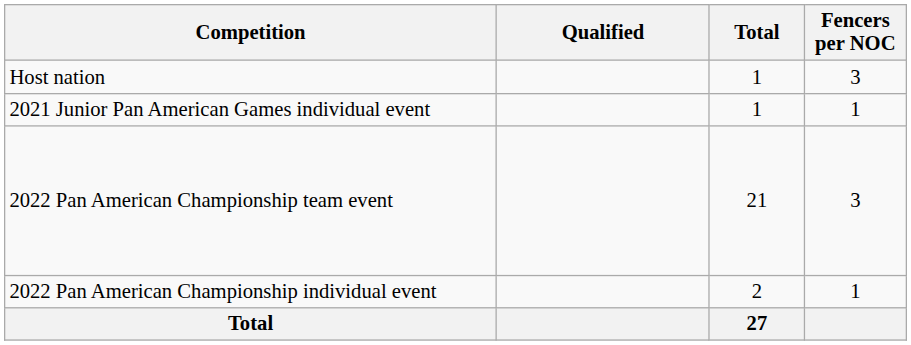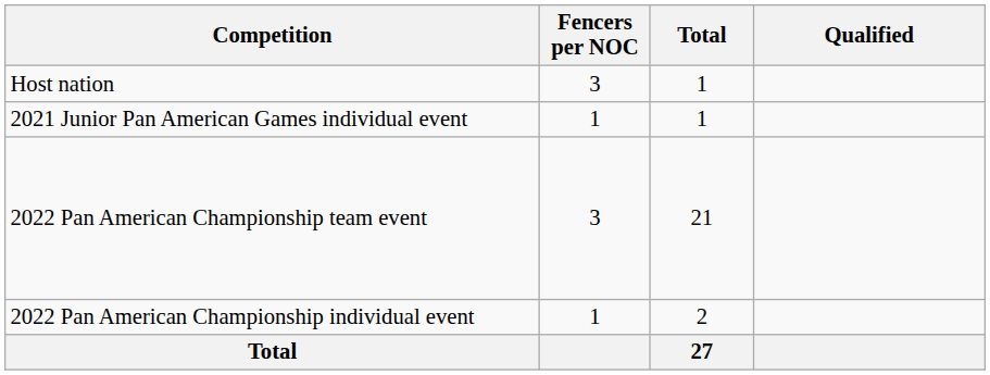columns swapped: Fencers per NOC <-> Qualified
